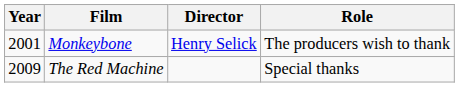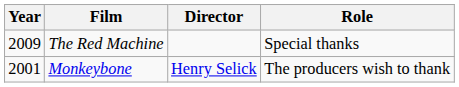rows swapped: Monkeybone <-> The Red Machine
